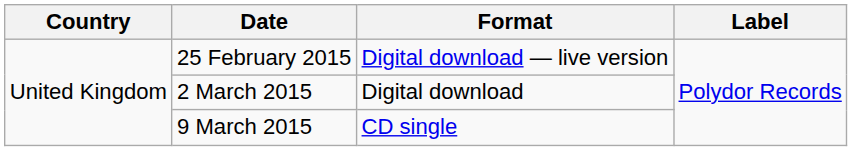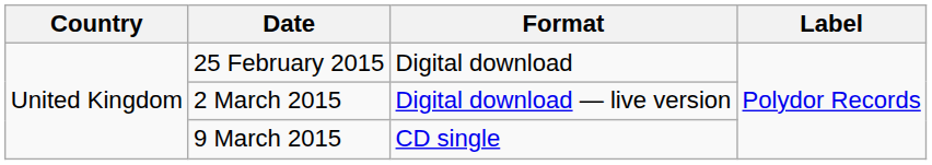25 February 2015 | Format: Digital download — live version -> Digital download
2 March 2015 | Format: Digital download -> Digital download — live version
